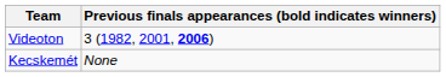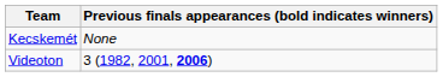rows swapped: Kecskemét <-> Videoton
